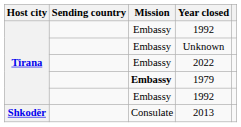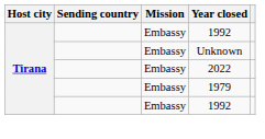1979 | Mission: bold -> normal
- row: Shkodër | Consulate | 2013
